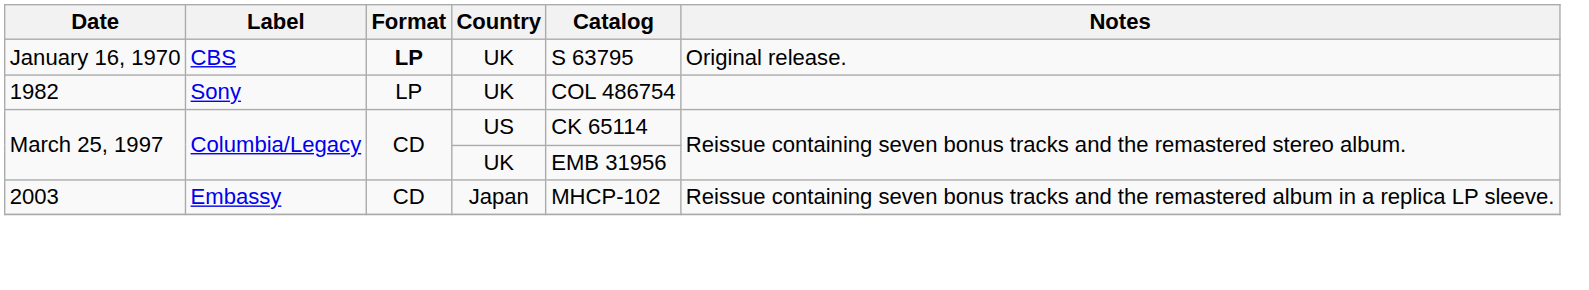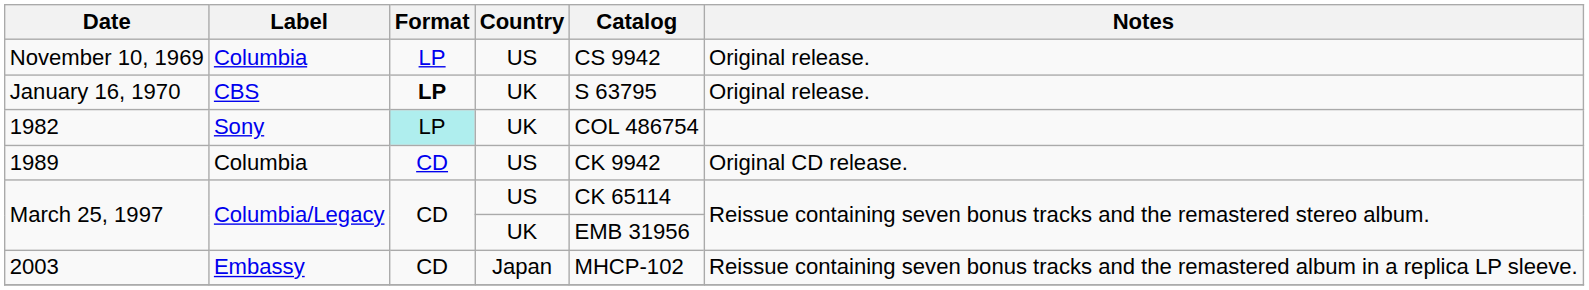+ row: November 10, 1969 | Columbia | LP | US | CS 9942 | Original release.
1982 | Format: no background -> paleturquoise background
+ row: 1989 | Columbia | CD | US | CK 9942 | Original CD release.
